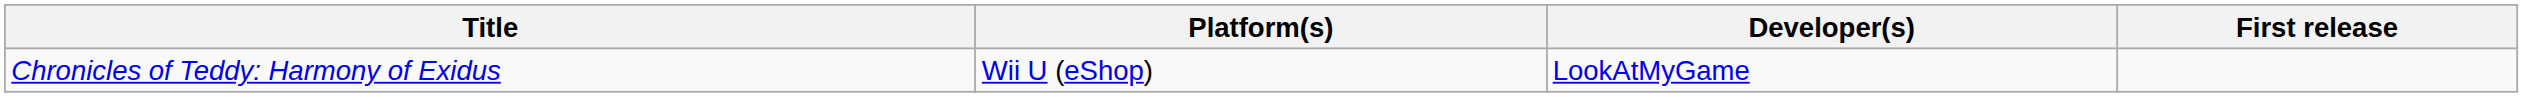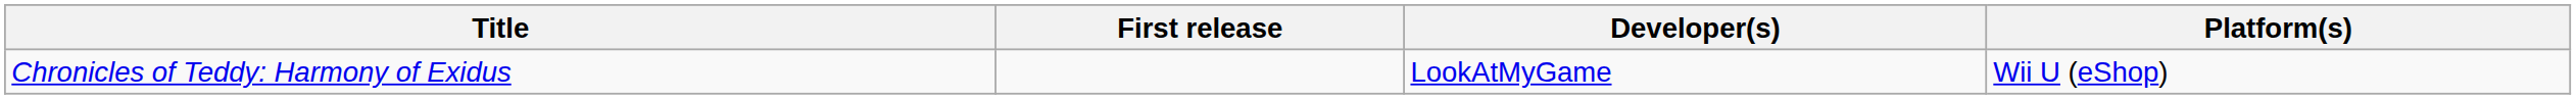columns swapped: First release <-> Platform(s)
